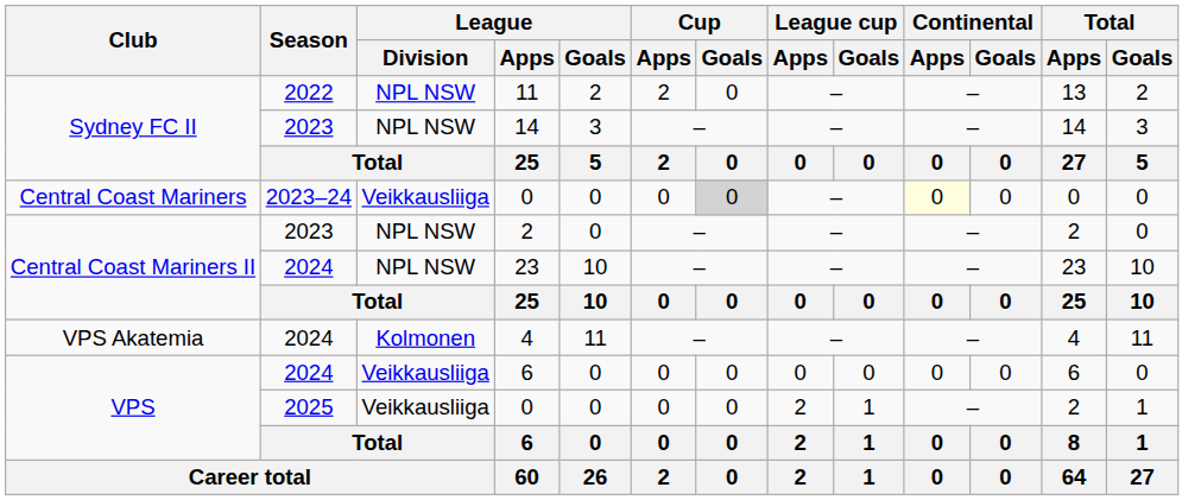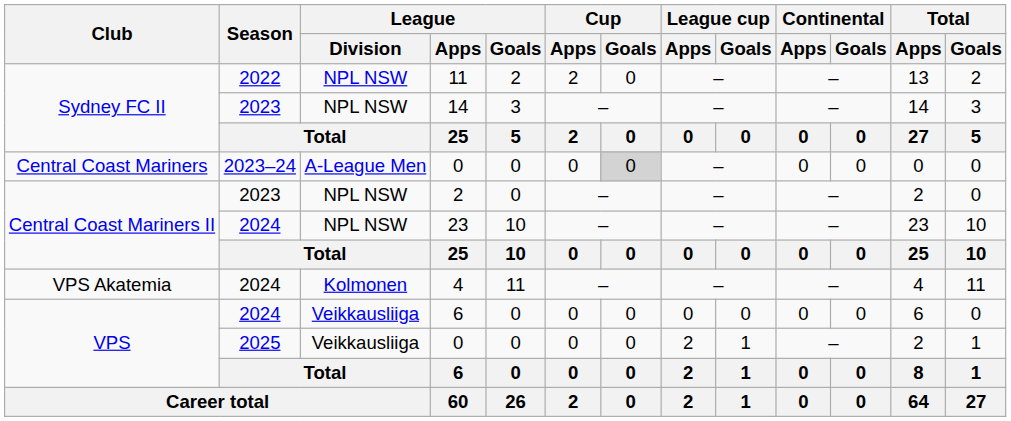Central Coast Mariners / 0 | League / Division: Veikkausliiga -> A-League Men
Central Coast Mariners / 0 | Continental / Apps: lightyellow background -> no background
